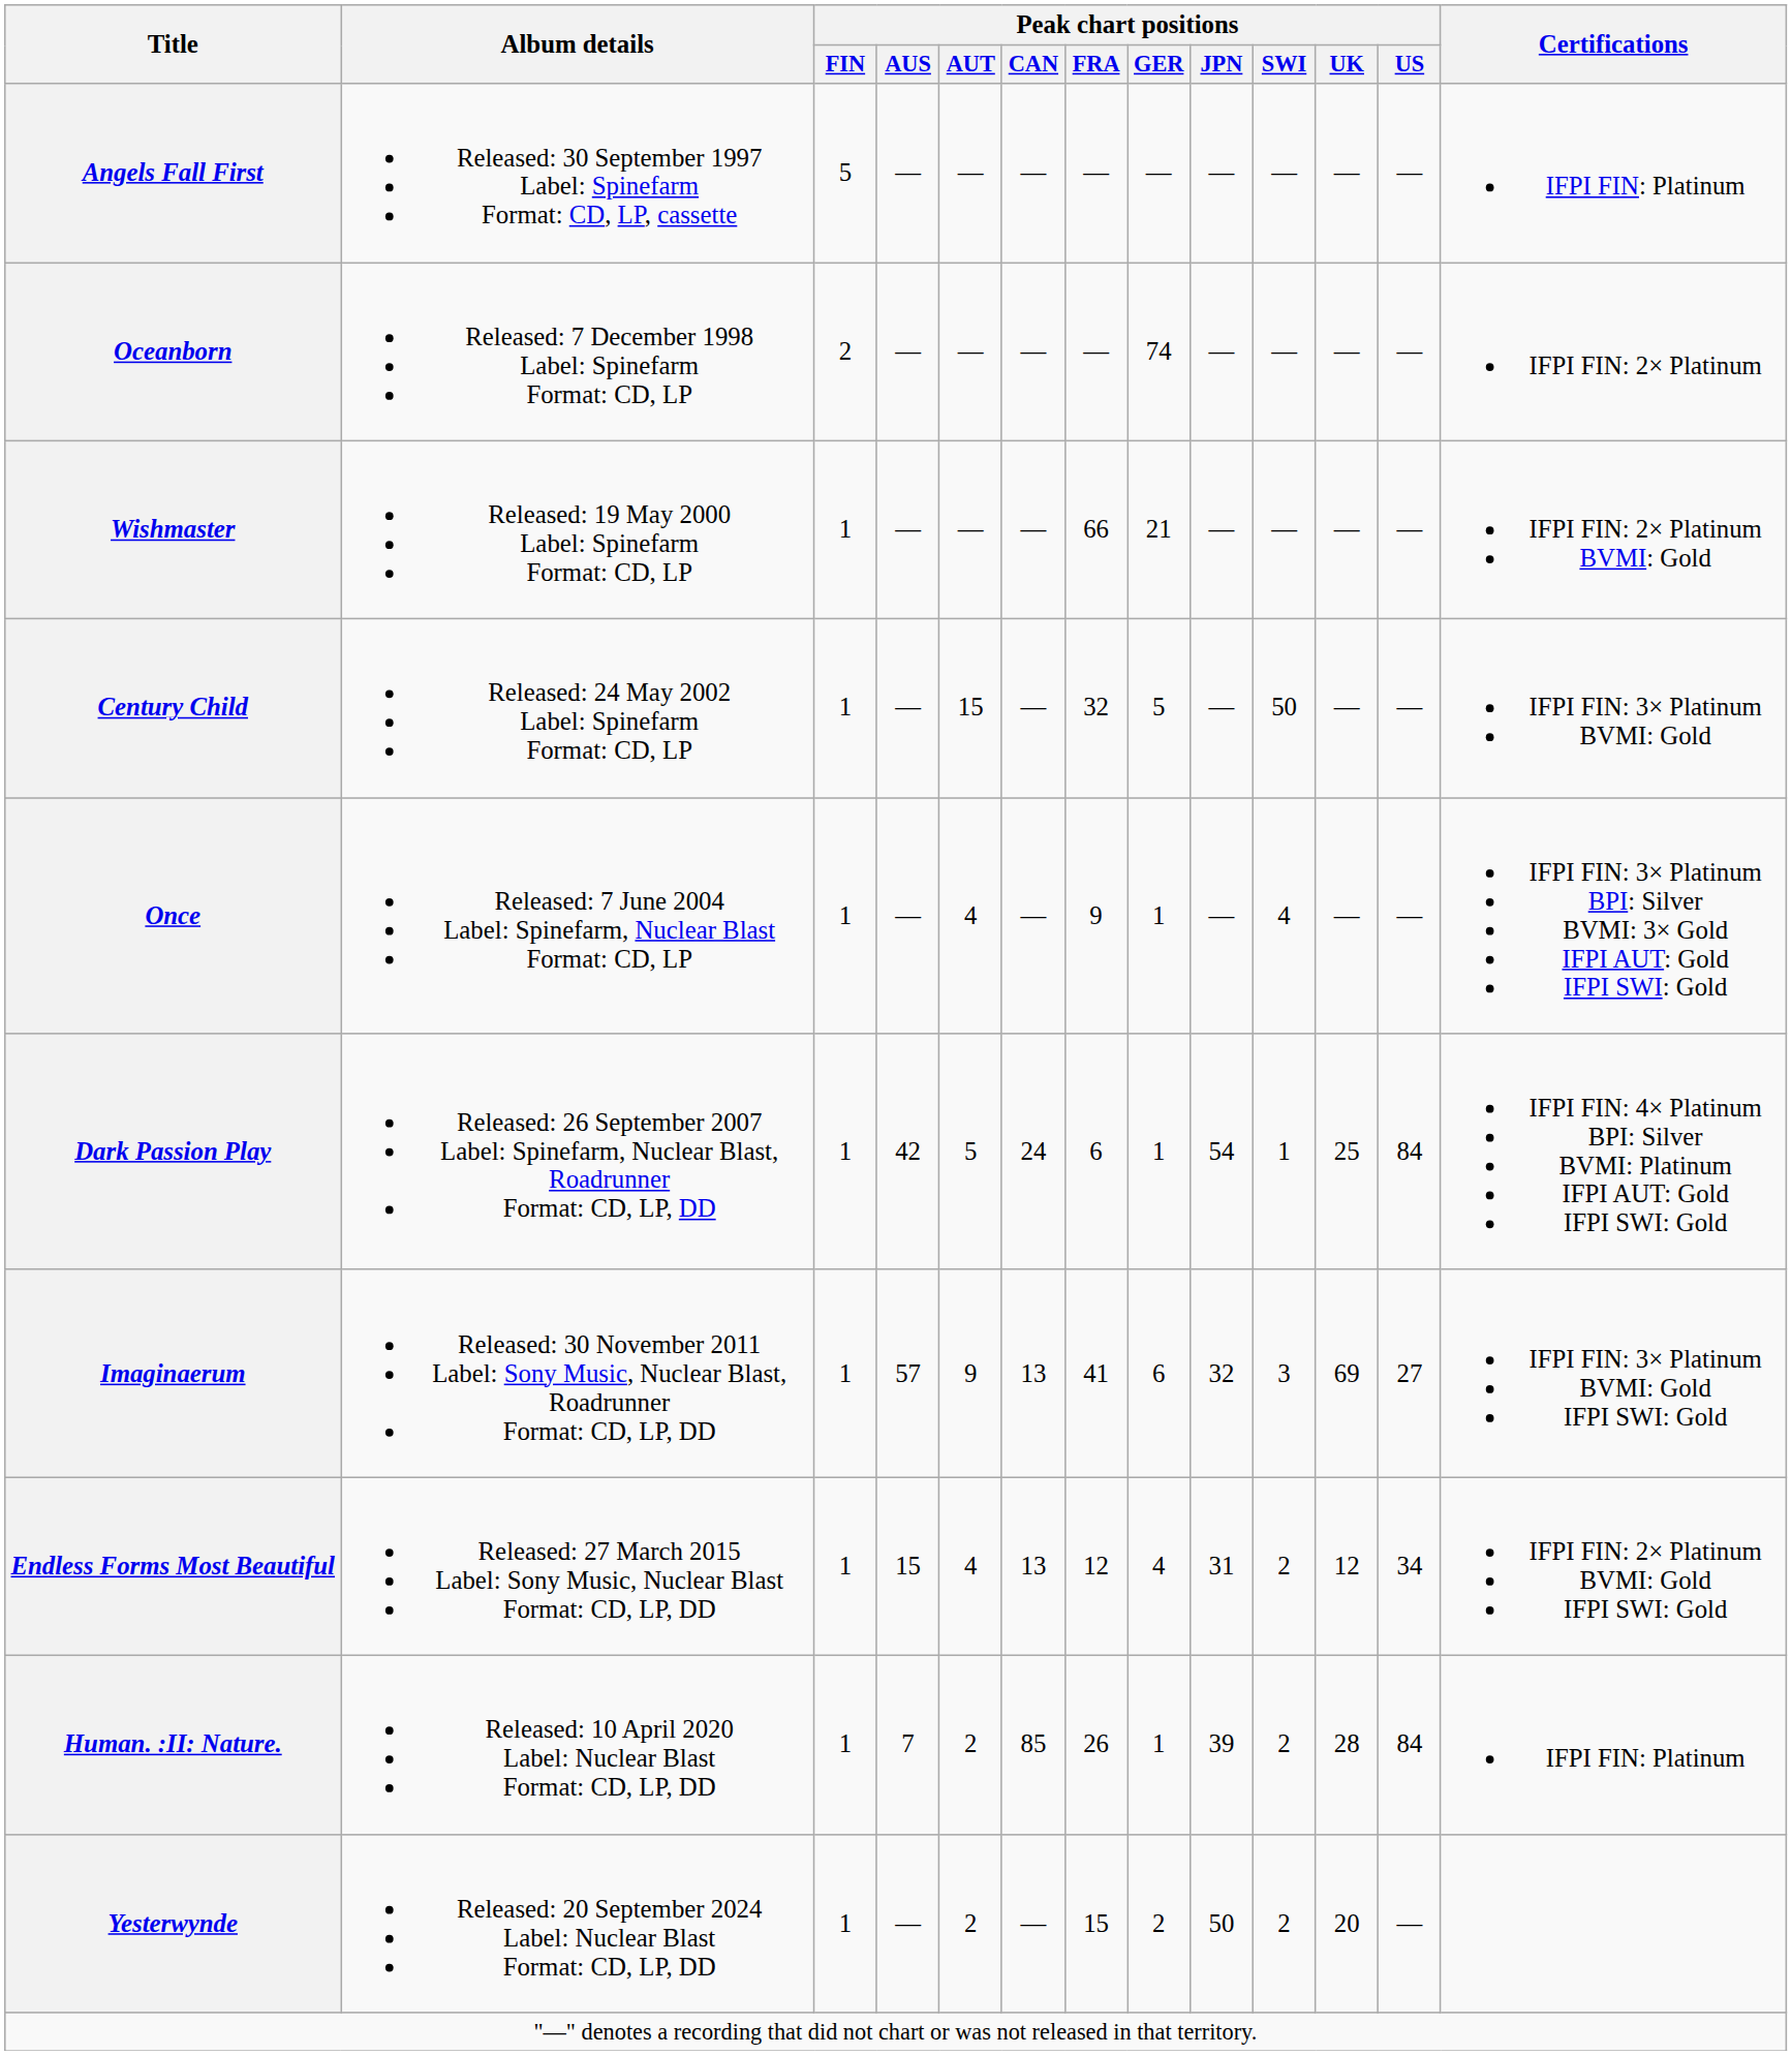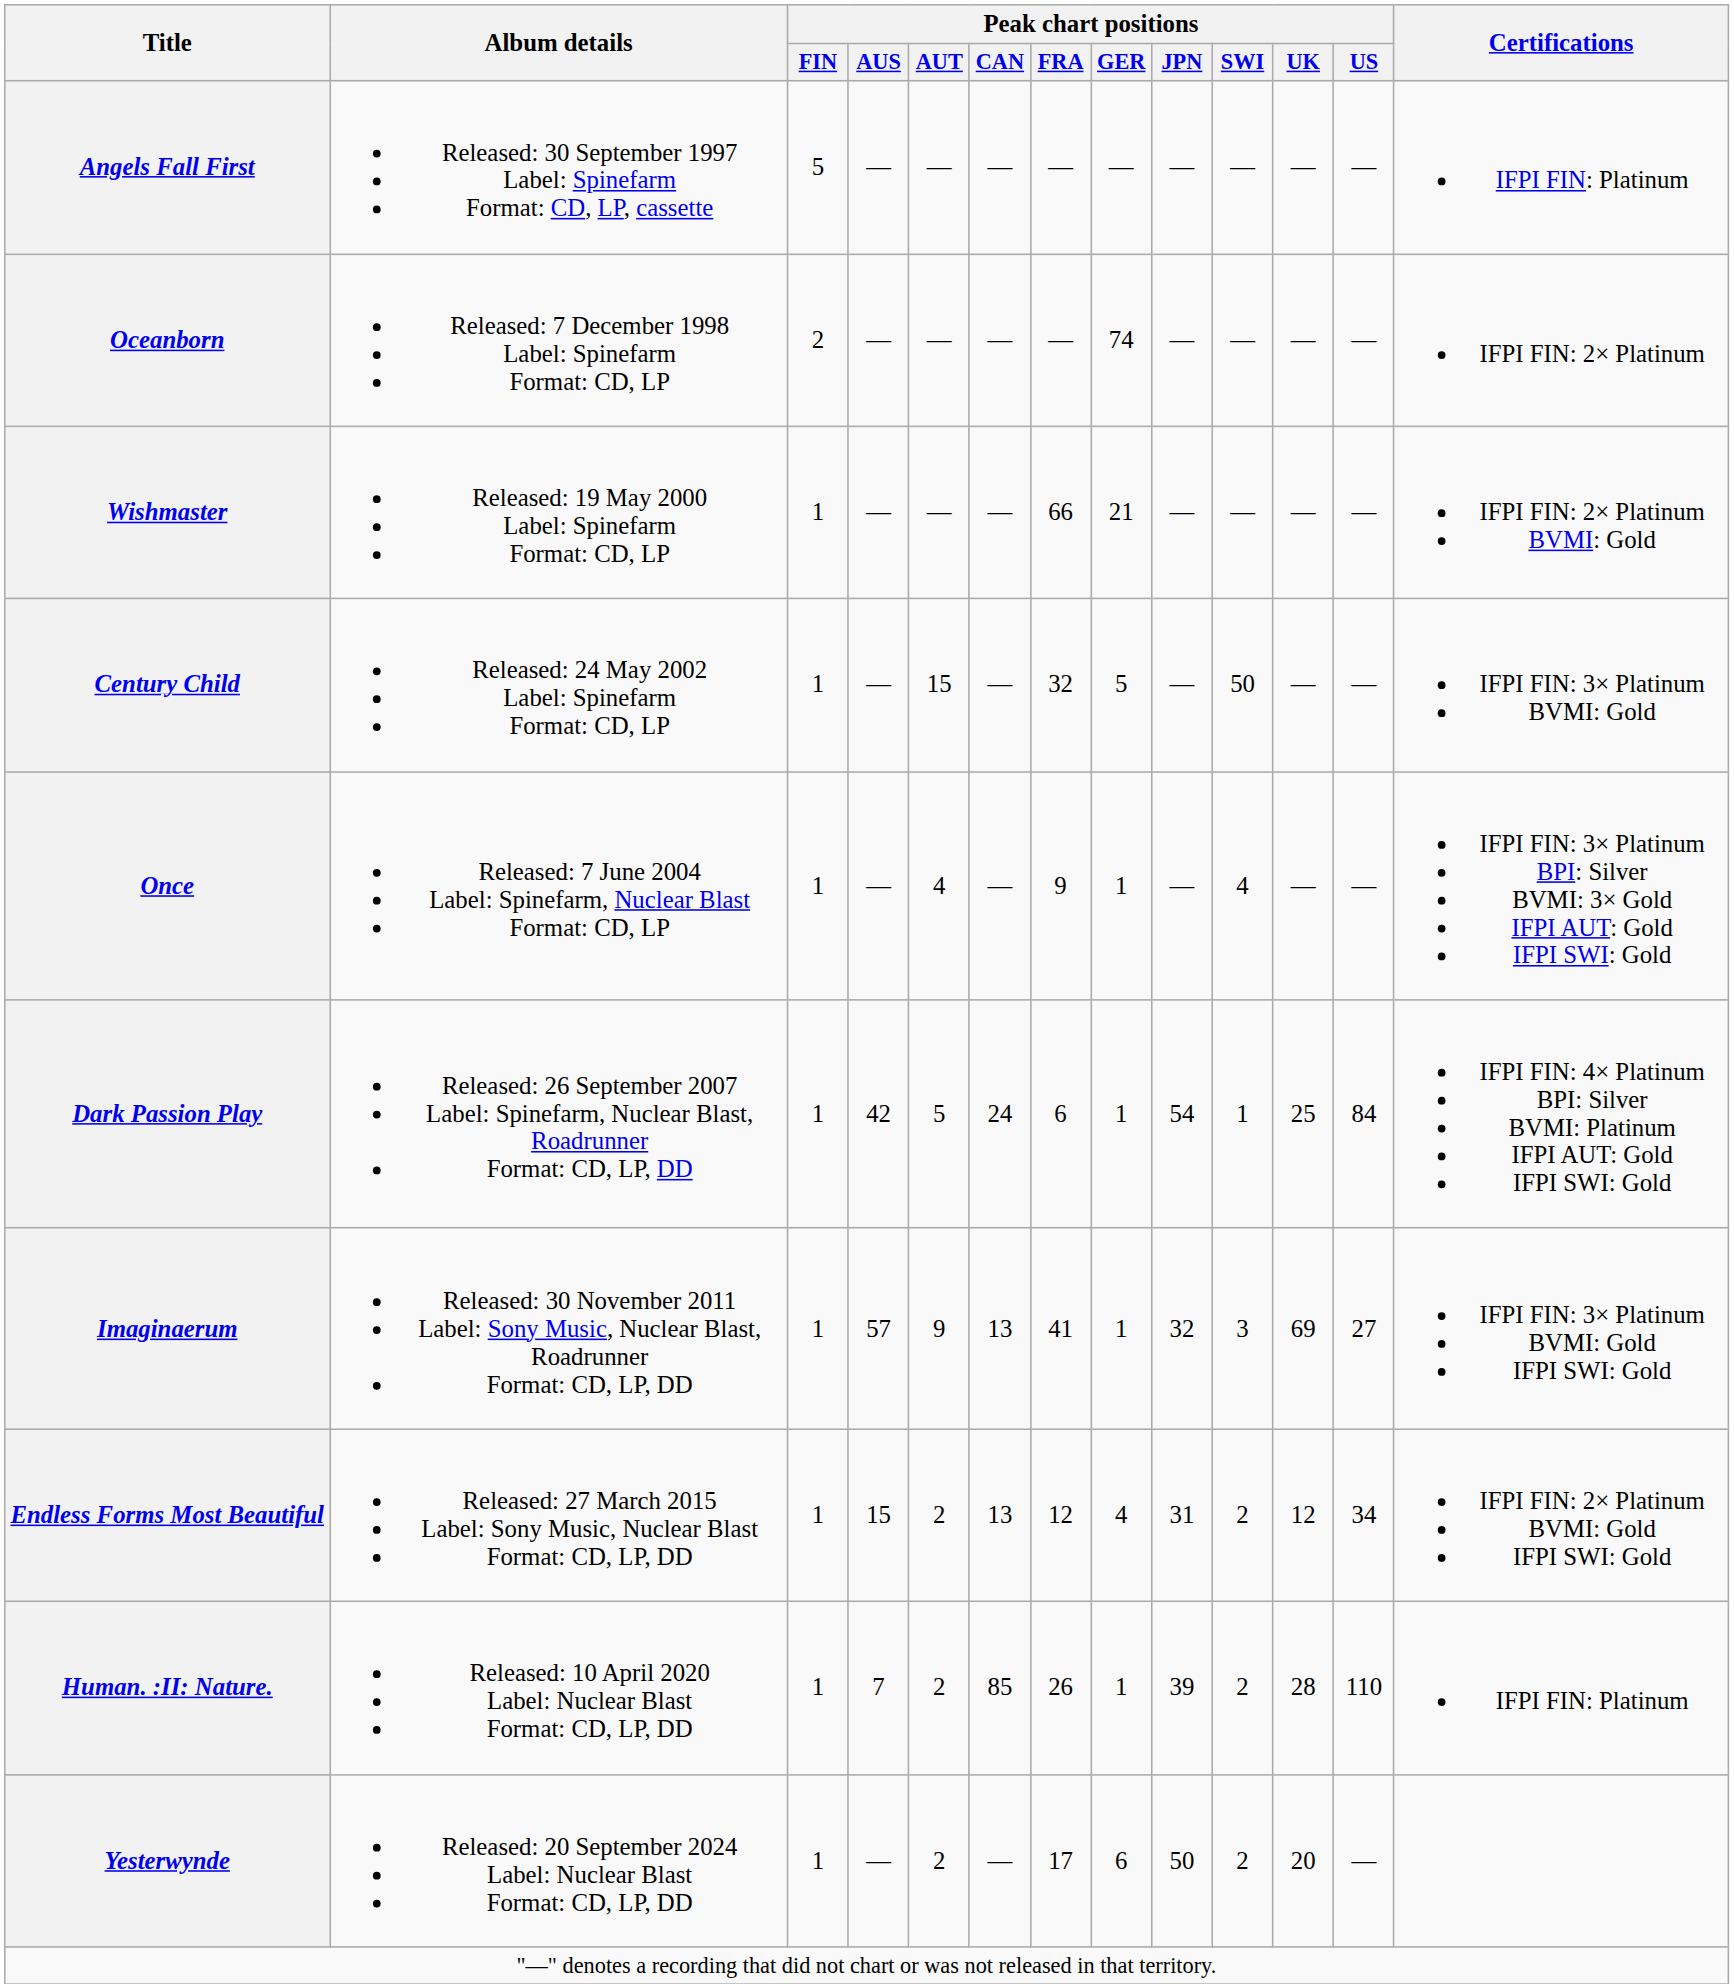Imaginaerum | Peak chart positions / GER: 6 -> 1
Endless Forms Most Beautiful | Peak chart positions / AUT: 4 -> 2
Human. :II: Nature. | Peak chart positions / US: 84 -> 110
Yesterwynde | Peak chart positions / FRA: 15 -> 17
Yesterwynde | Peak chart positions / GER: 2 -> 6
